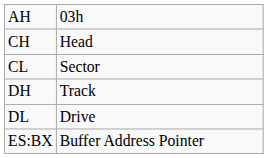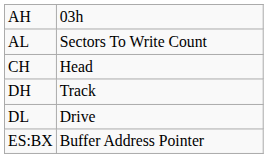+ row: AL | Sectors To Write Count
- row: CL | Sector
